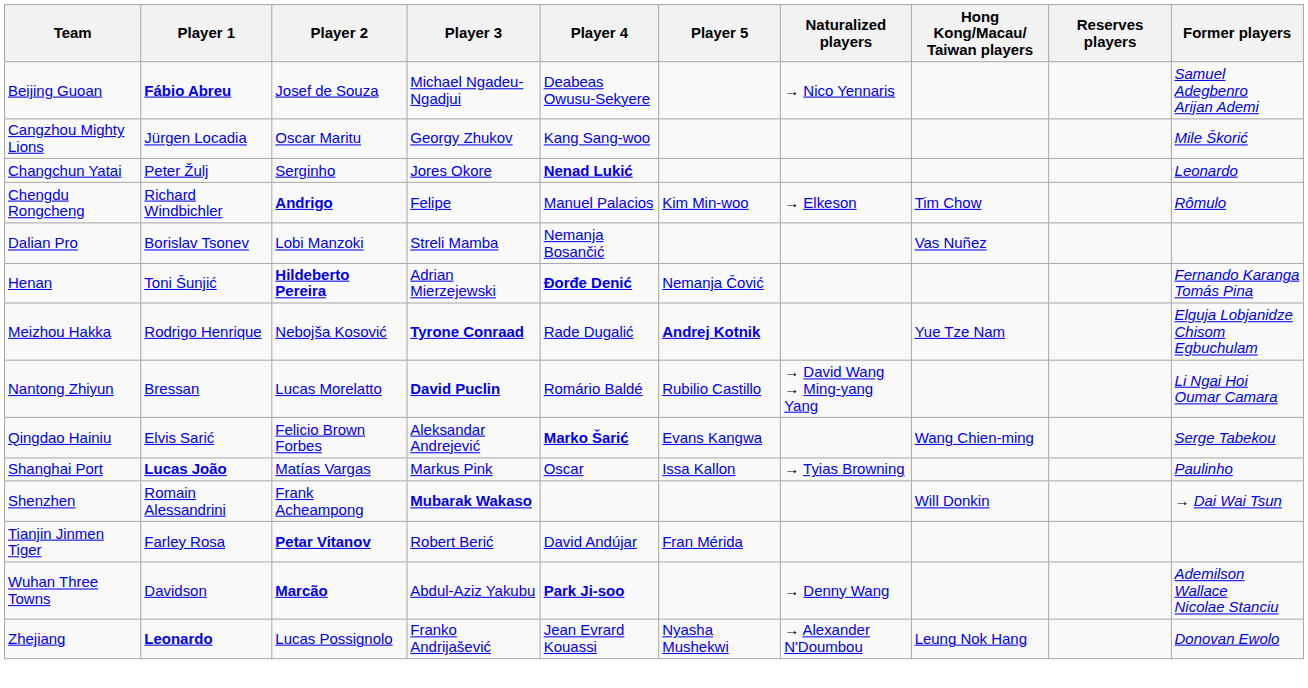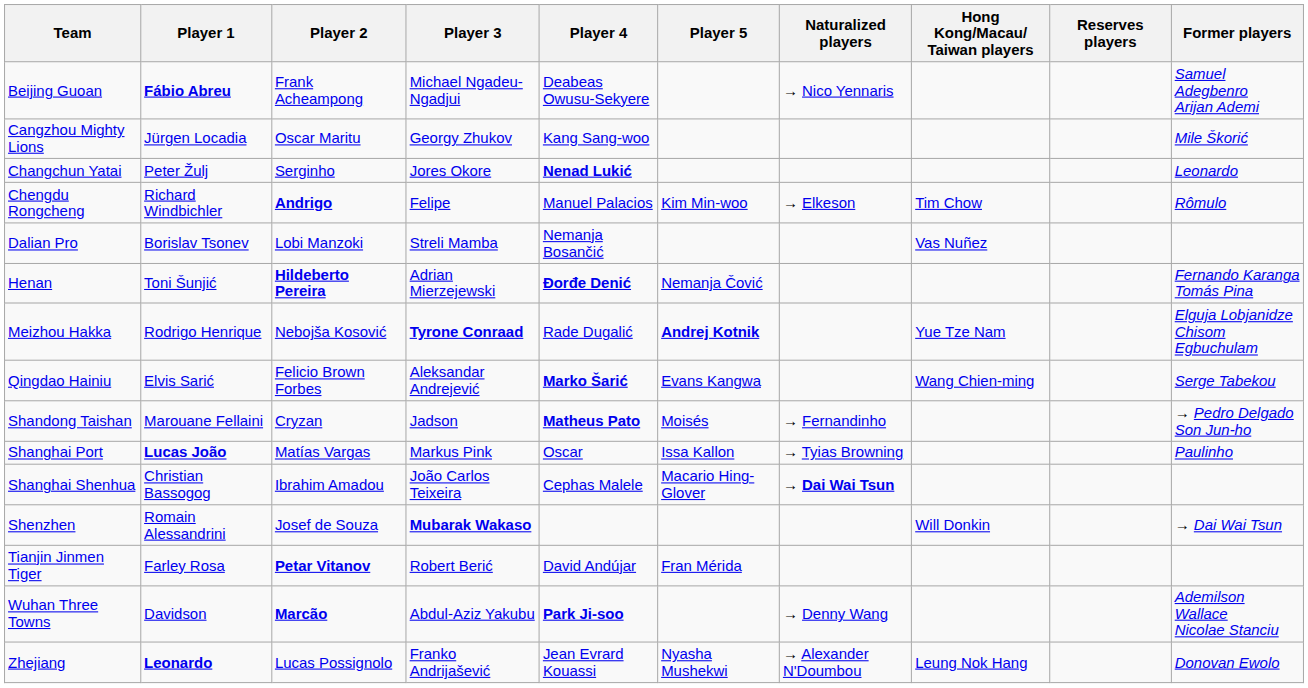Beijing Guoan | Player 2: Josef de Souza -> Frank Acheampong
- row: Nantong Zhiyun | Bressan | Lucas Morelatto | David Puclin | Romário Baldé | Rubilio Castillo | → David Wang → Ming-yang Yang | Li Ngai Hoi Oumar Camara
+ row: Shandong Taishan | Marouane Fellaini | Cryzan | Jadson | Matheus Pato | Moisés | → Fernandinho | → Pedro Delgado Son Jun-ho
+ row: Shanghai Shenhua | Christian Bassogog | Ibrahim Amadou | João Carlos Teixeira | Cephas Malele | Macario Hing-Glover | → Dai Wai Tsun
Shenzhen | Player 2: Frank Acheampong -> Josef de Souza
